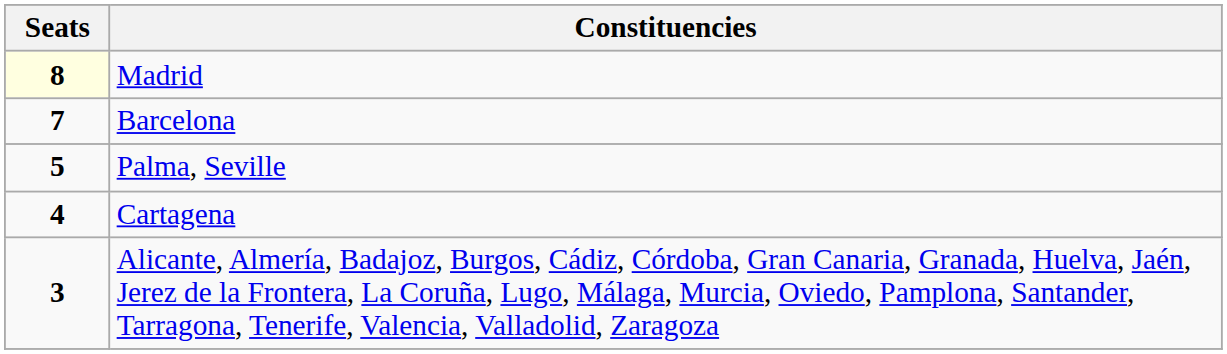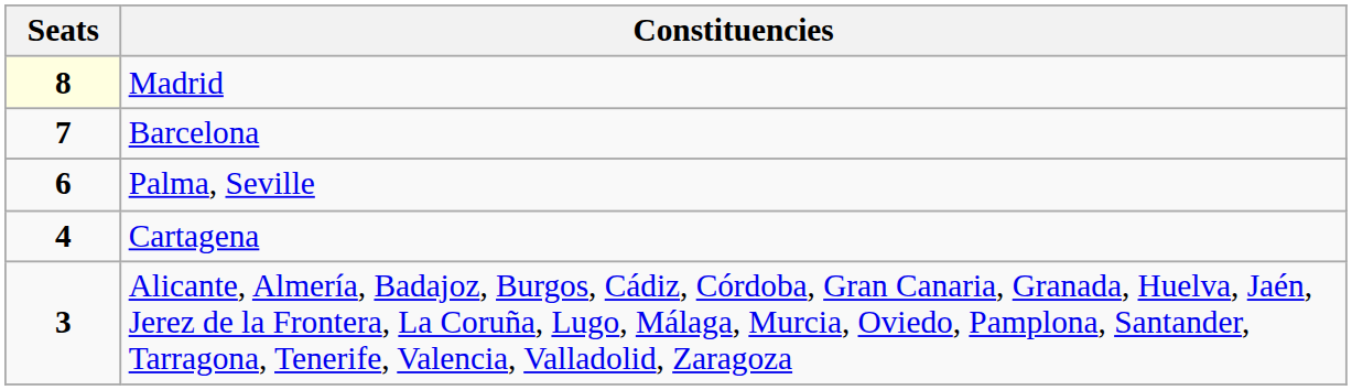Palma, Seville | Seats: 5 -> 6
